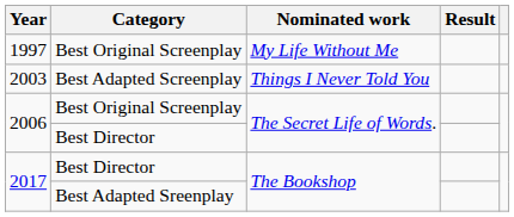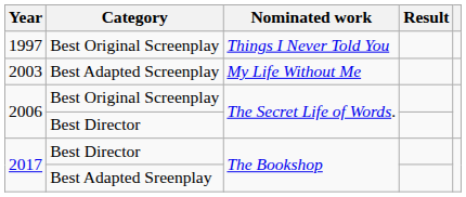1997 | Nominated work: My Life Without Me -> Things I Never Told You
2003 | Nominated work: Things I Never Told You -> My Life Without Me
